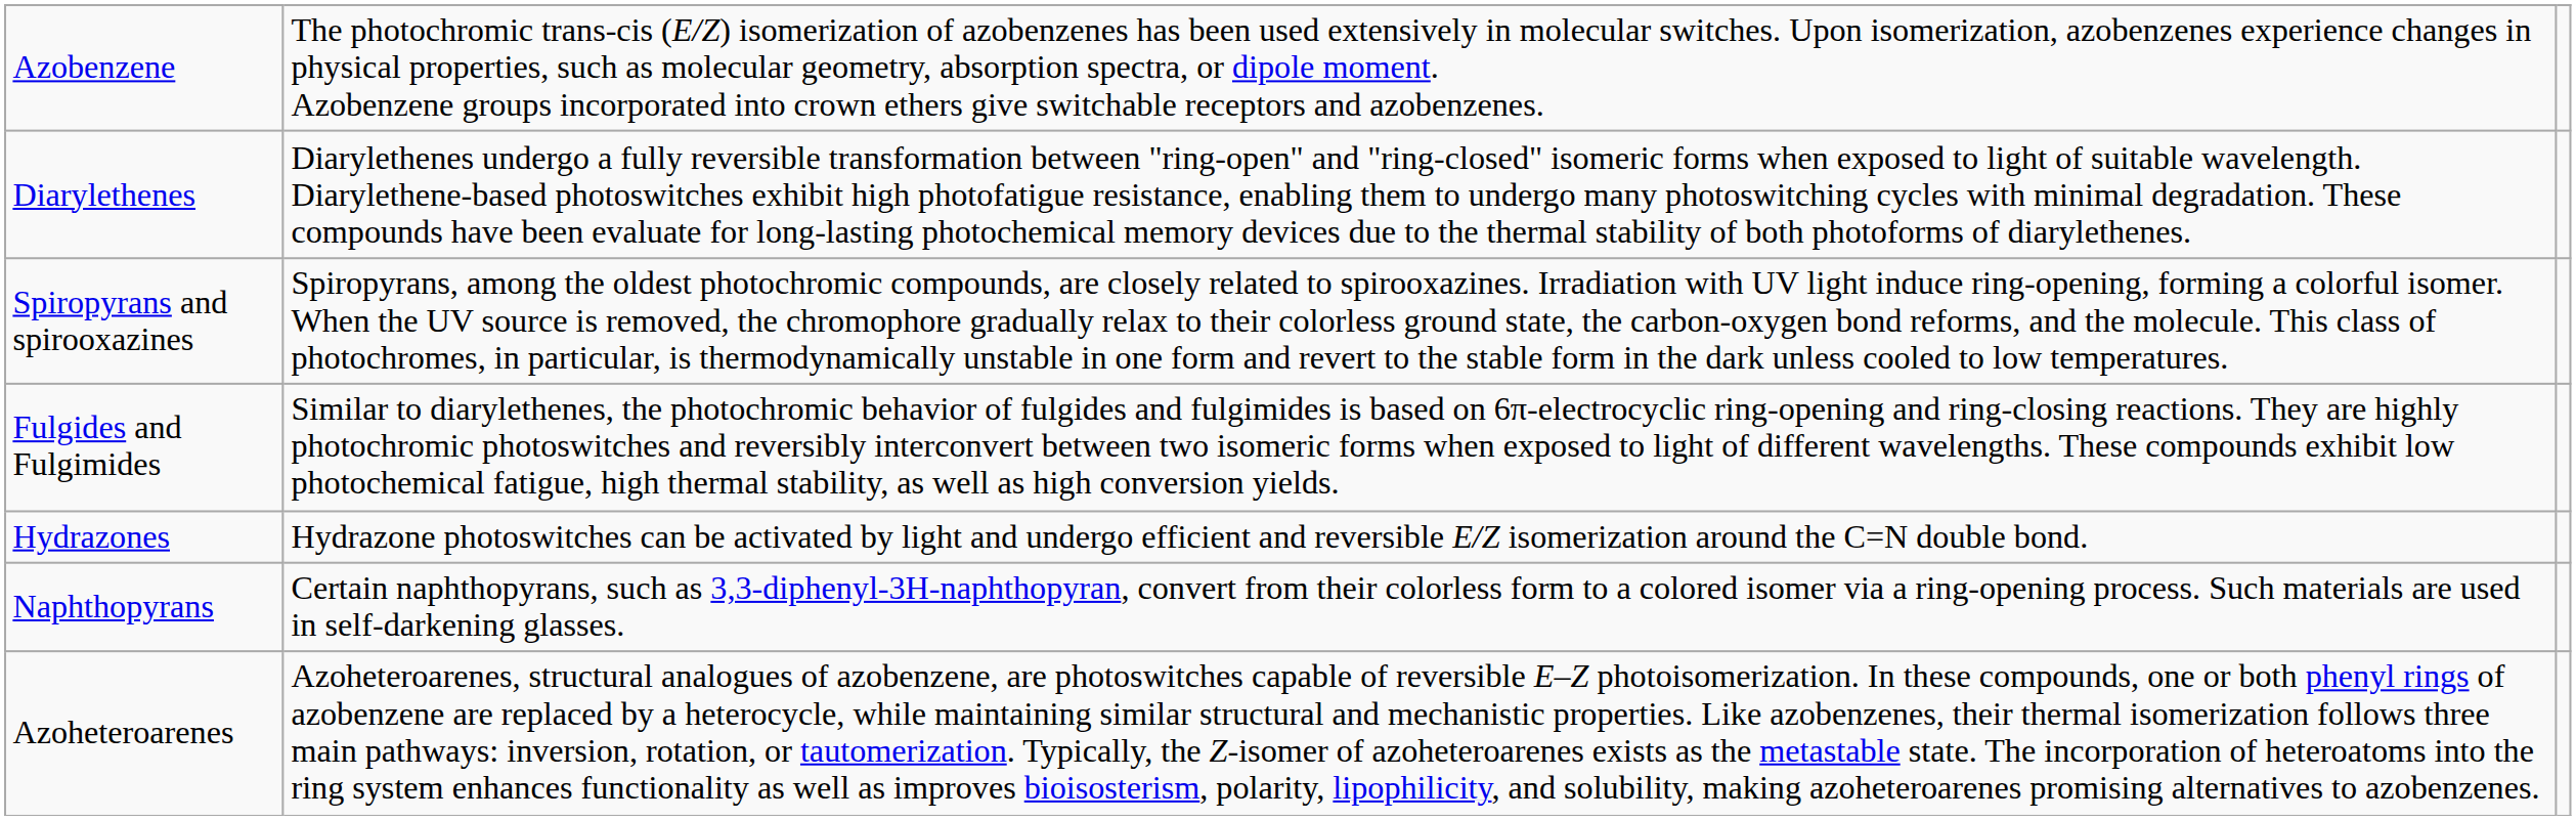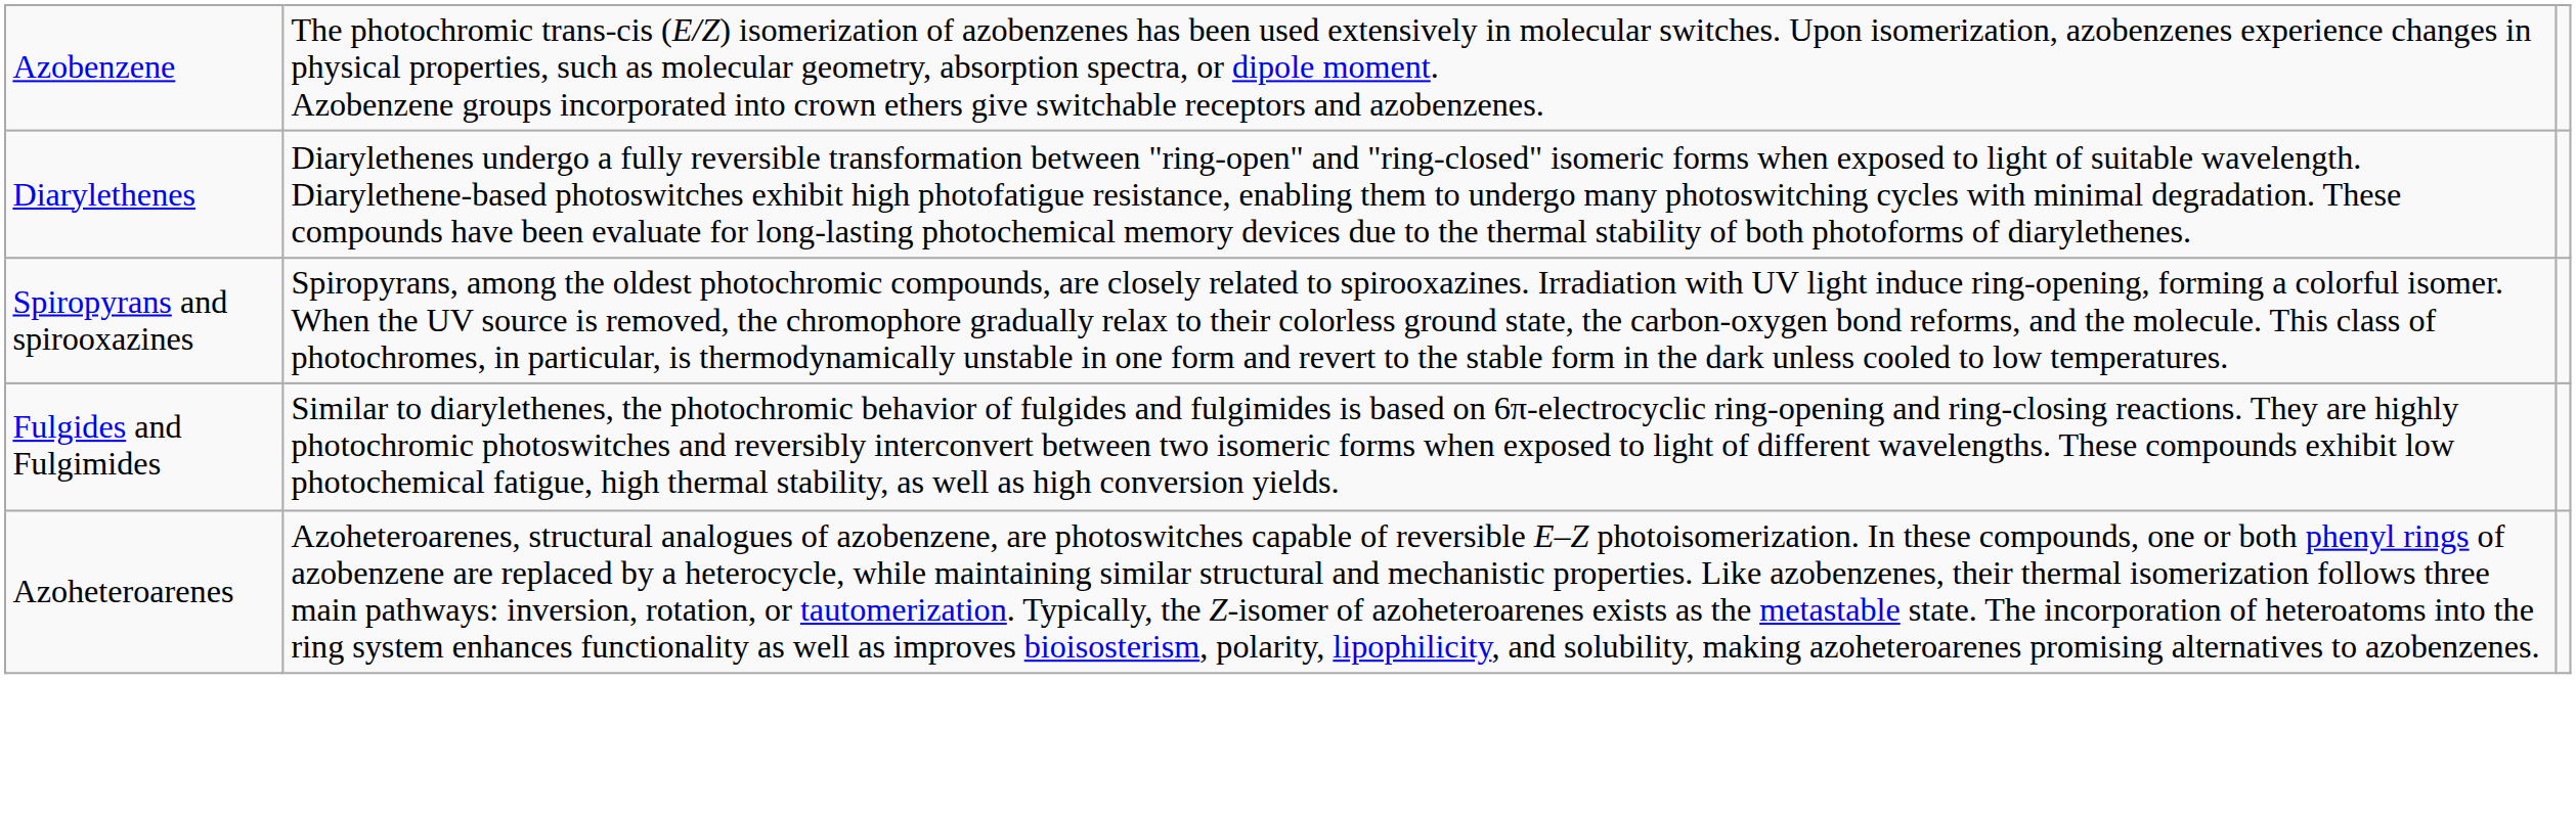- row: Hydrazones | Hydrazone photoswitches can be activated by light and undergo efficient and reversible E/Z isomerization around the C=N double bond.
- row: Naphthopyrans | Certain naphthopyrans, such as 3,3-diphenyl-3H-naphthopyran, convert from their colorless form to a colored isomer via a ring-opening process. Such materials are used in self-darkening glasses.
